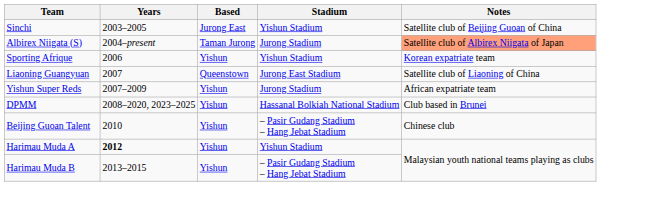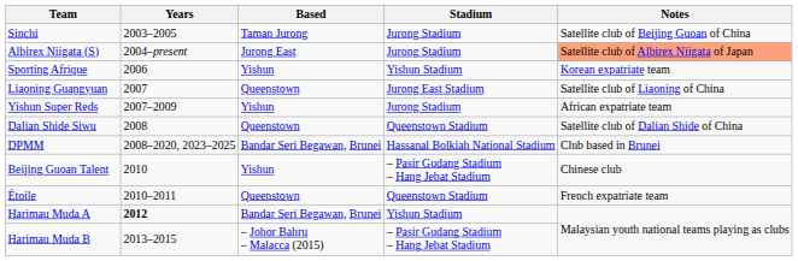Sinchi | Based: Jurong East -> Taman Jurong
Sinchi | Stadium: Yishun Stadium -> Jurong Stadium
Albirex Niigata (S) | Based: Taman Jurong -> Jurong East
+ row: Dalian Shide Siwu | 2008 | Queenstown | Queenstown Stadium | Satellite club of Dalian Shide of China
DPMM | Based: Yishun -> Bandar Seri Begawan, Brunei
+ row: Étoile | 2010–2011 | Queenstown | Queenstown Stadium | French expatriate team
Harimau Muda A | Based: Yishun -> Bandar Seri Begawan, Brunei
Harimau Muda B | Based: Yishun -> – Johor Bahru – Malacca (2015)
